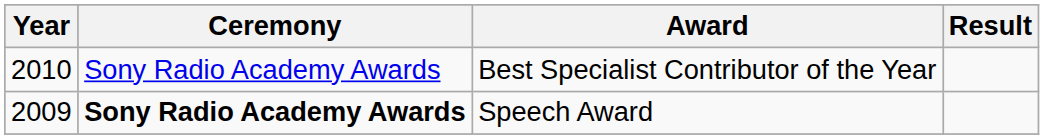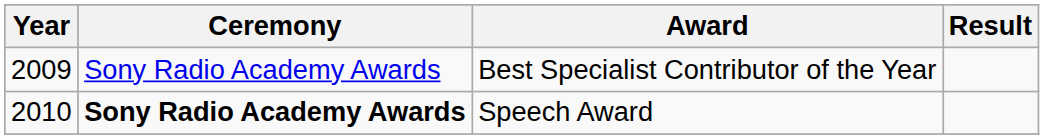Best Specialist Contributor of the Year | Year: 2010 -> 2009
Speech Award | Year: 2009 -> 2010
